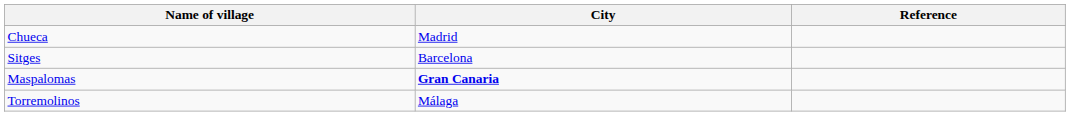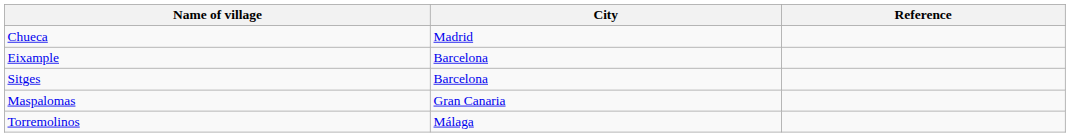+ row: Eixample | Barcelona
Maspalomas | City: bold -> normal
